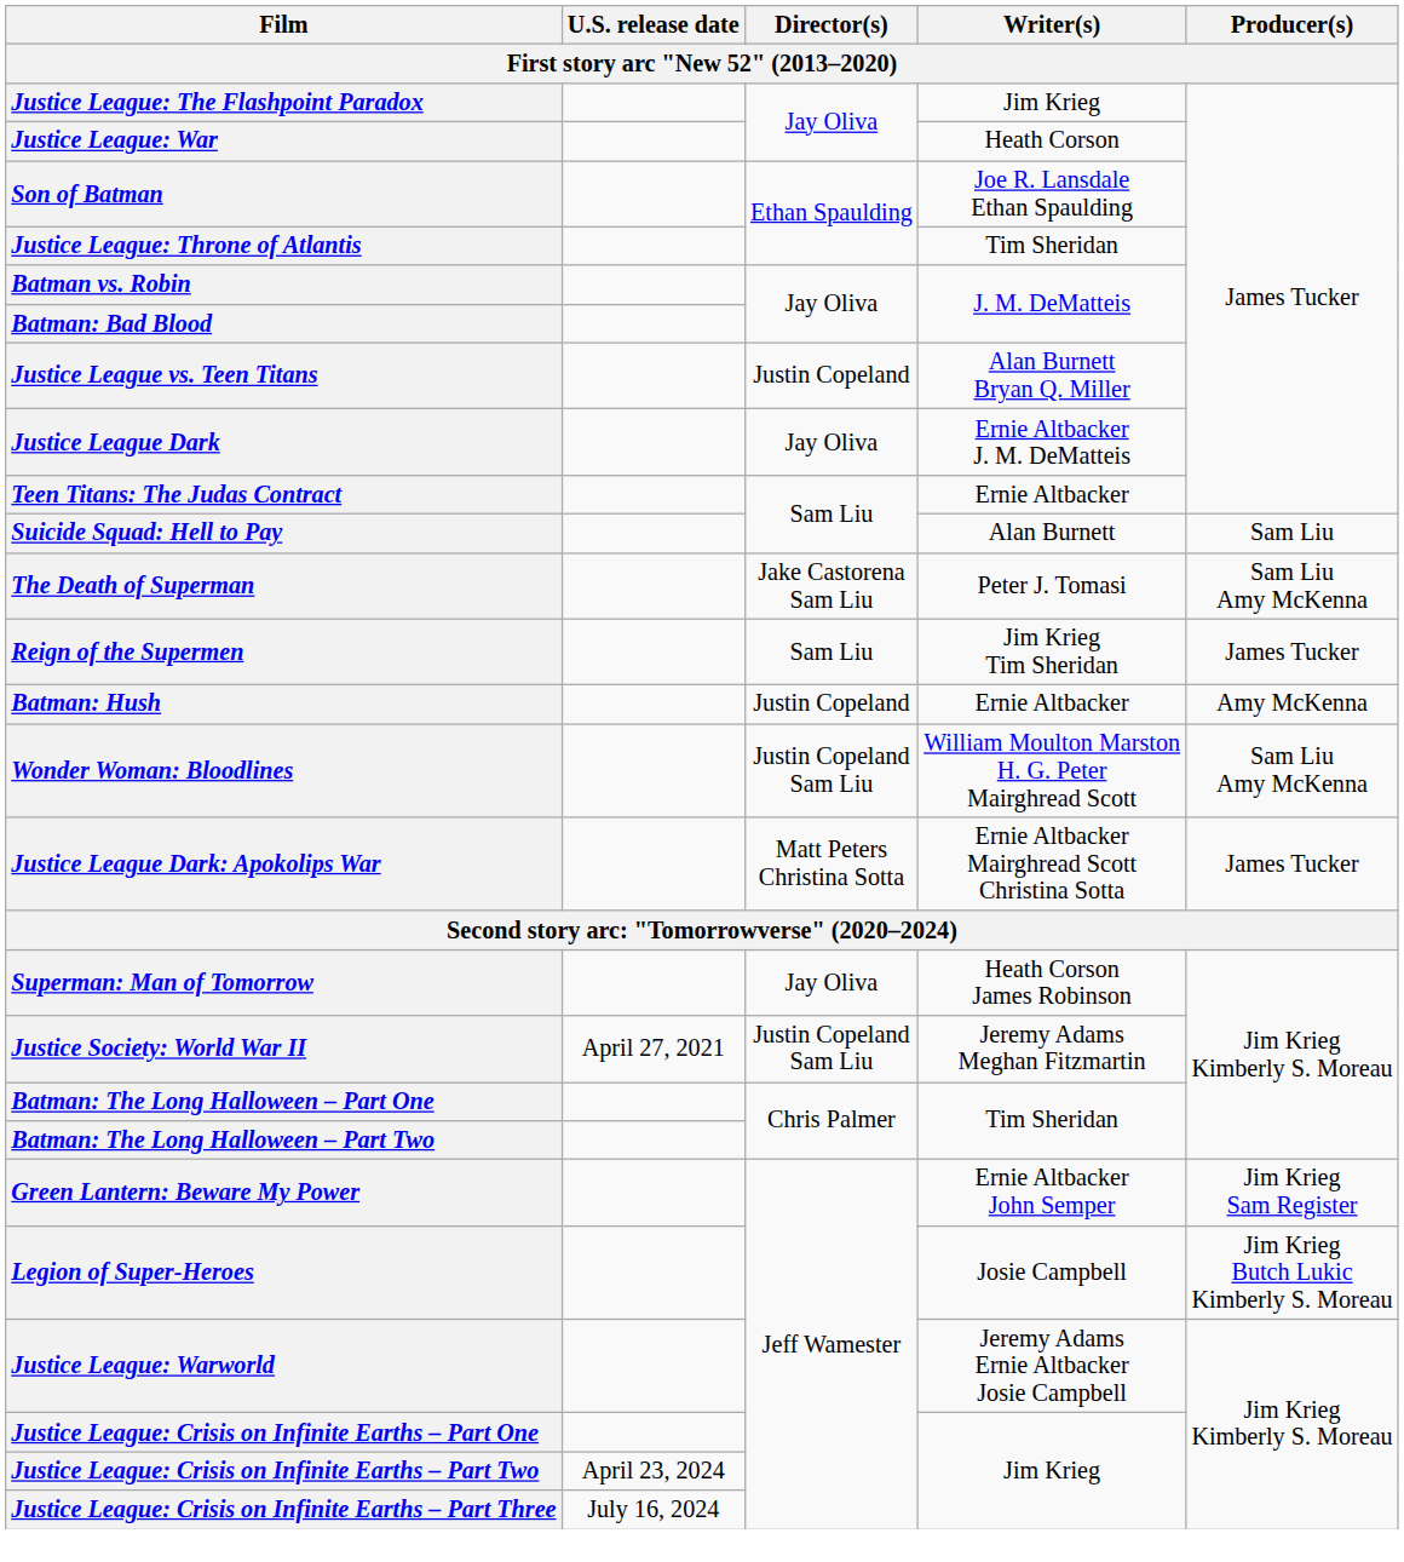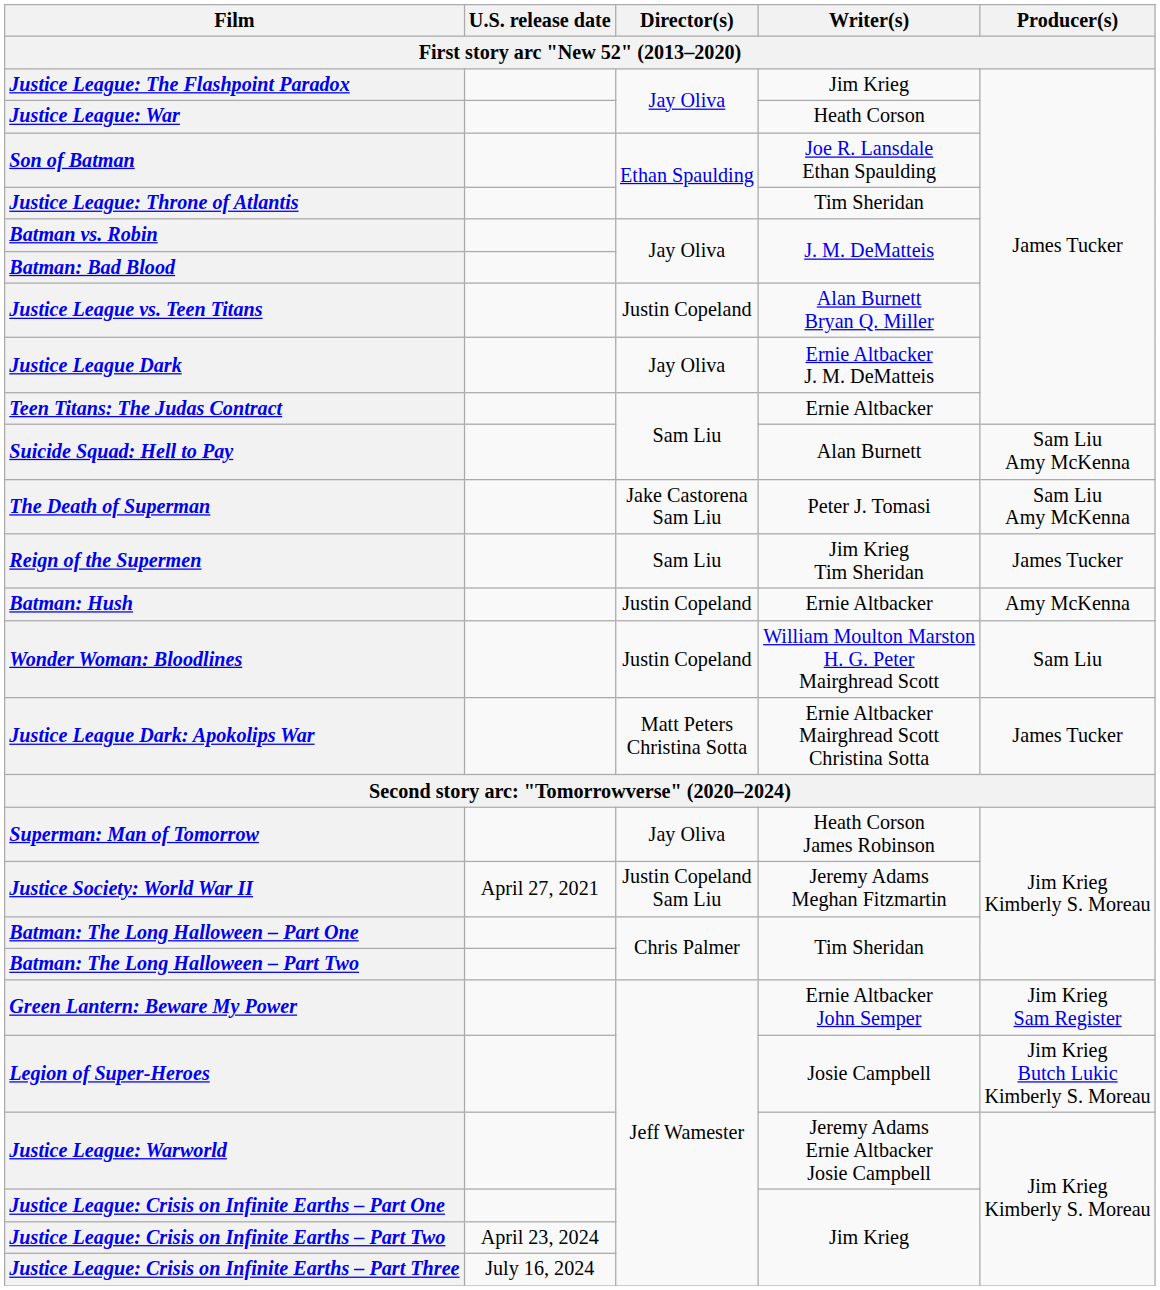Suicide Squad: Hell to Pay | Producer(s): Sam Liu -> Sam Liu Amy McKenna
Wonder Woman: Bloodlines | Director(s): Justin Copeland Sam Liu -> Justin Copeland
Wonder Woman: Bloodlines | Producer(s): Sam Liu Amy McKenna -> Sam Liu
